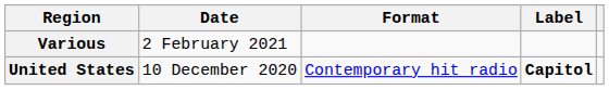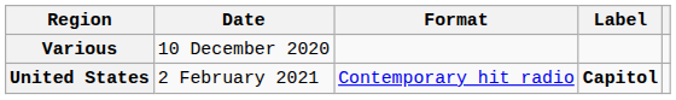Various | Date: 2 February 2021 -> 10 December 2020
United States | Date: 10 December 2020 -> 2 February 2021
